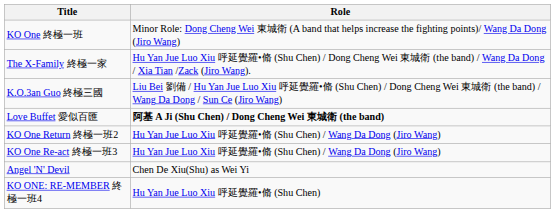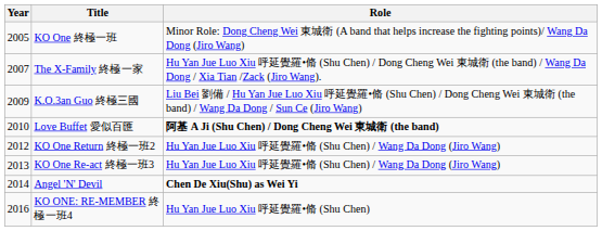+ column: Year | 2005 | 2007 | 2009 | 2010 | 2012 | 2013 | 2014 | 2016
Angel 'N' Devil | Role: normal -> bold
